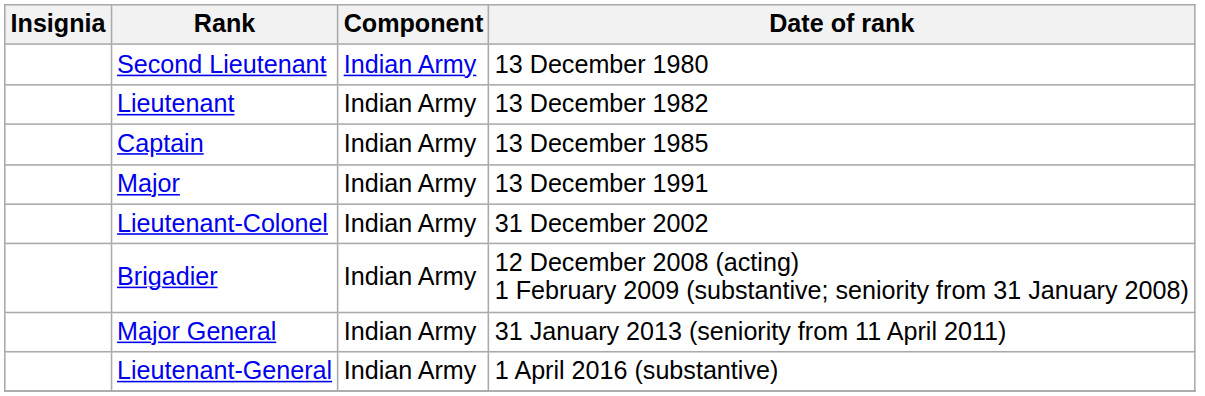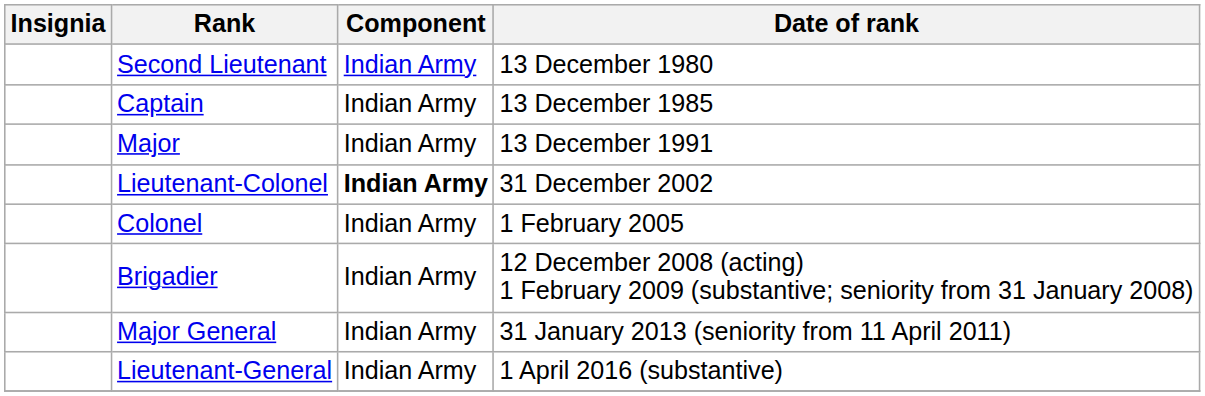- row: Lieutenant | Indian Army | 13 December 1982
Lieutenant-Colonel | Component: normal -> bold
+ row: Colonel | Indian Army | 1 February 2005
